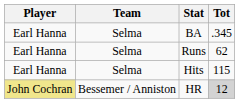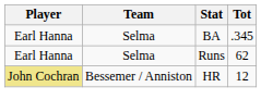- row: Earl Hanna | Selma | Hits | 115
HR | Tot: lightgrey background -> no background
